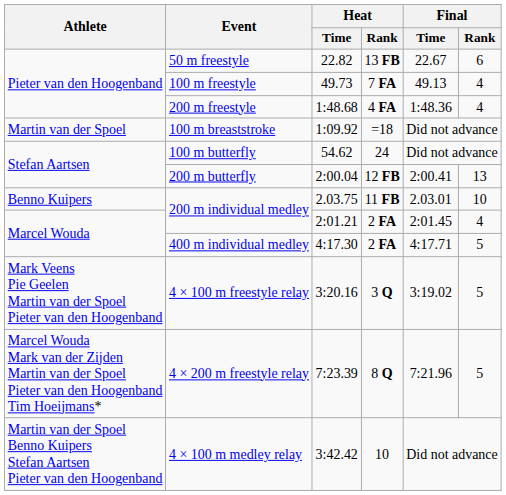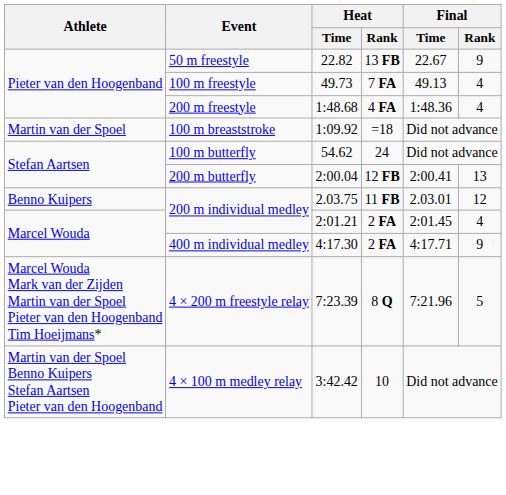50 m freestyle | Final / Rank: 6 -> 9
200 m individual medley / 11 FB | Final / Rank: 10 -> 12
400 m individual medley | Final / Rank: 5 -> 9
- row: Mark Veens Pie Geelen Martin van der Spoel Pieter van den Hoogenband | 4 × 100 m freestyle relay | 3:20.16 | 3 Q | 3:19.02 | 5
